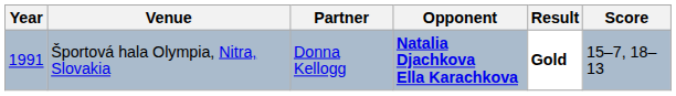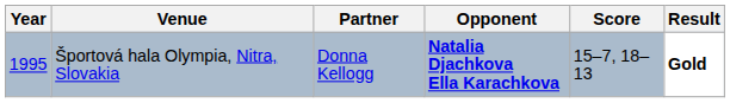columns swapped: Score <-> Result
Športová hala Olympia, Nitra, Slovakia | Year: 1991 -> 1995
